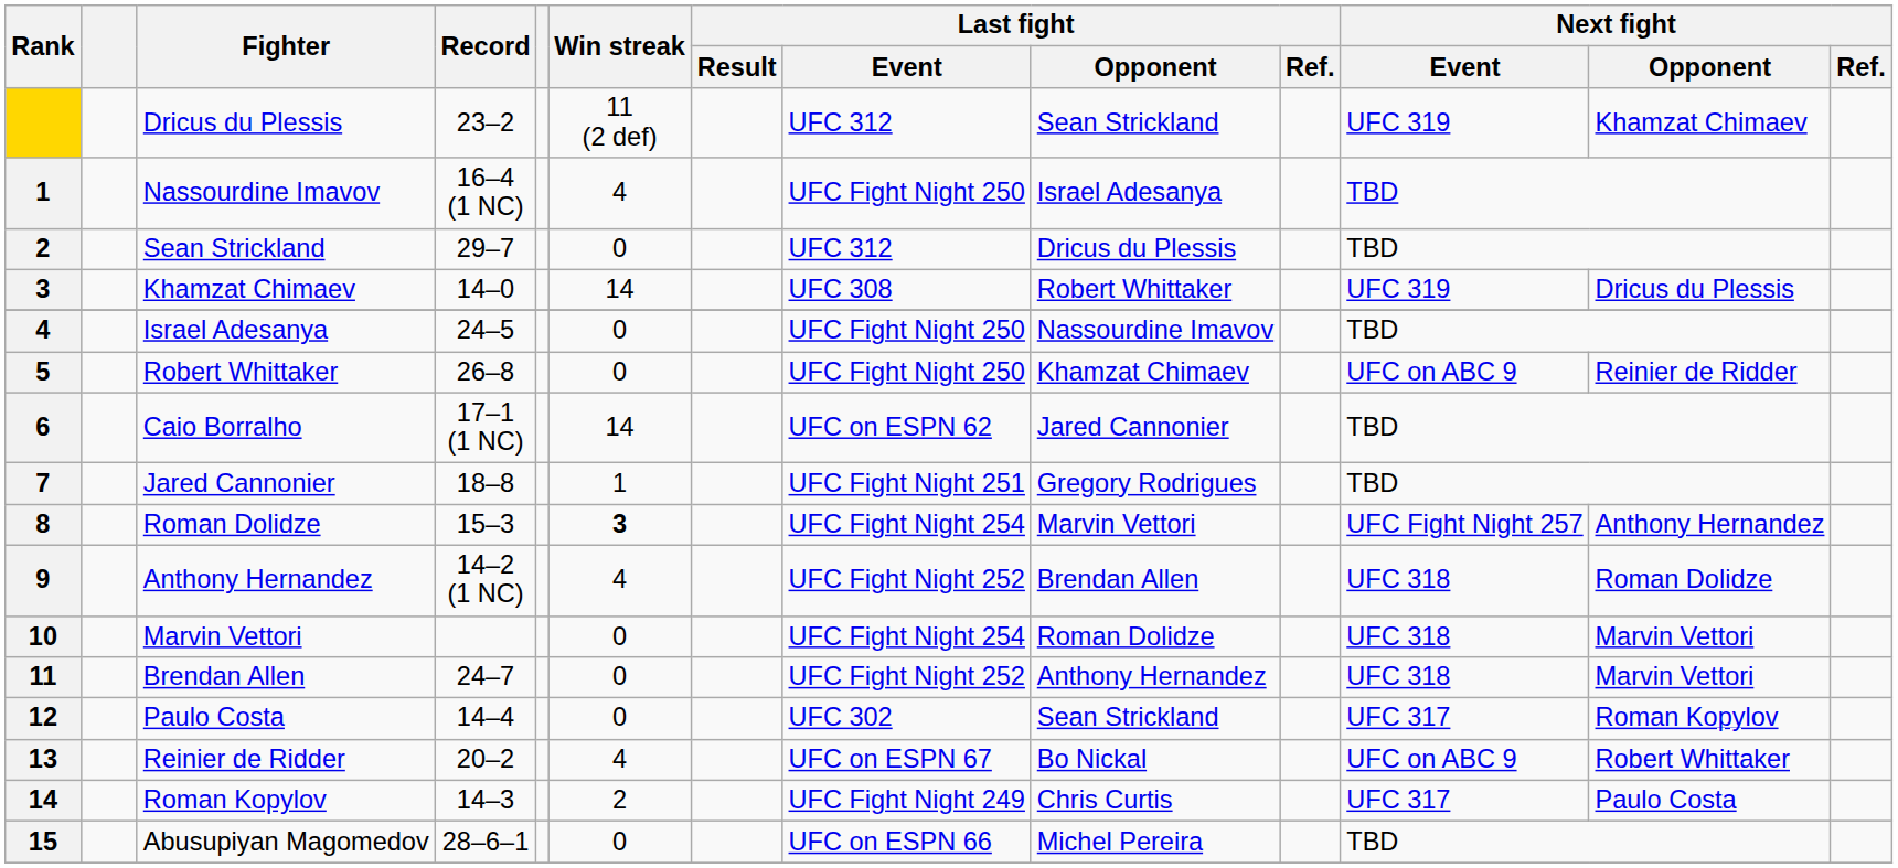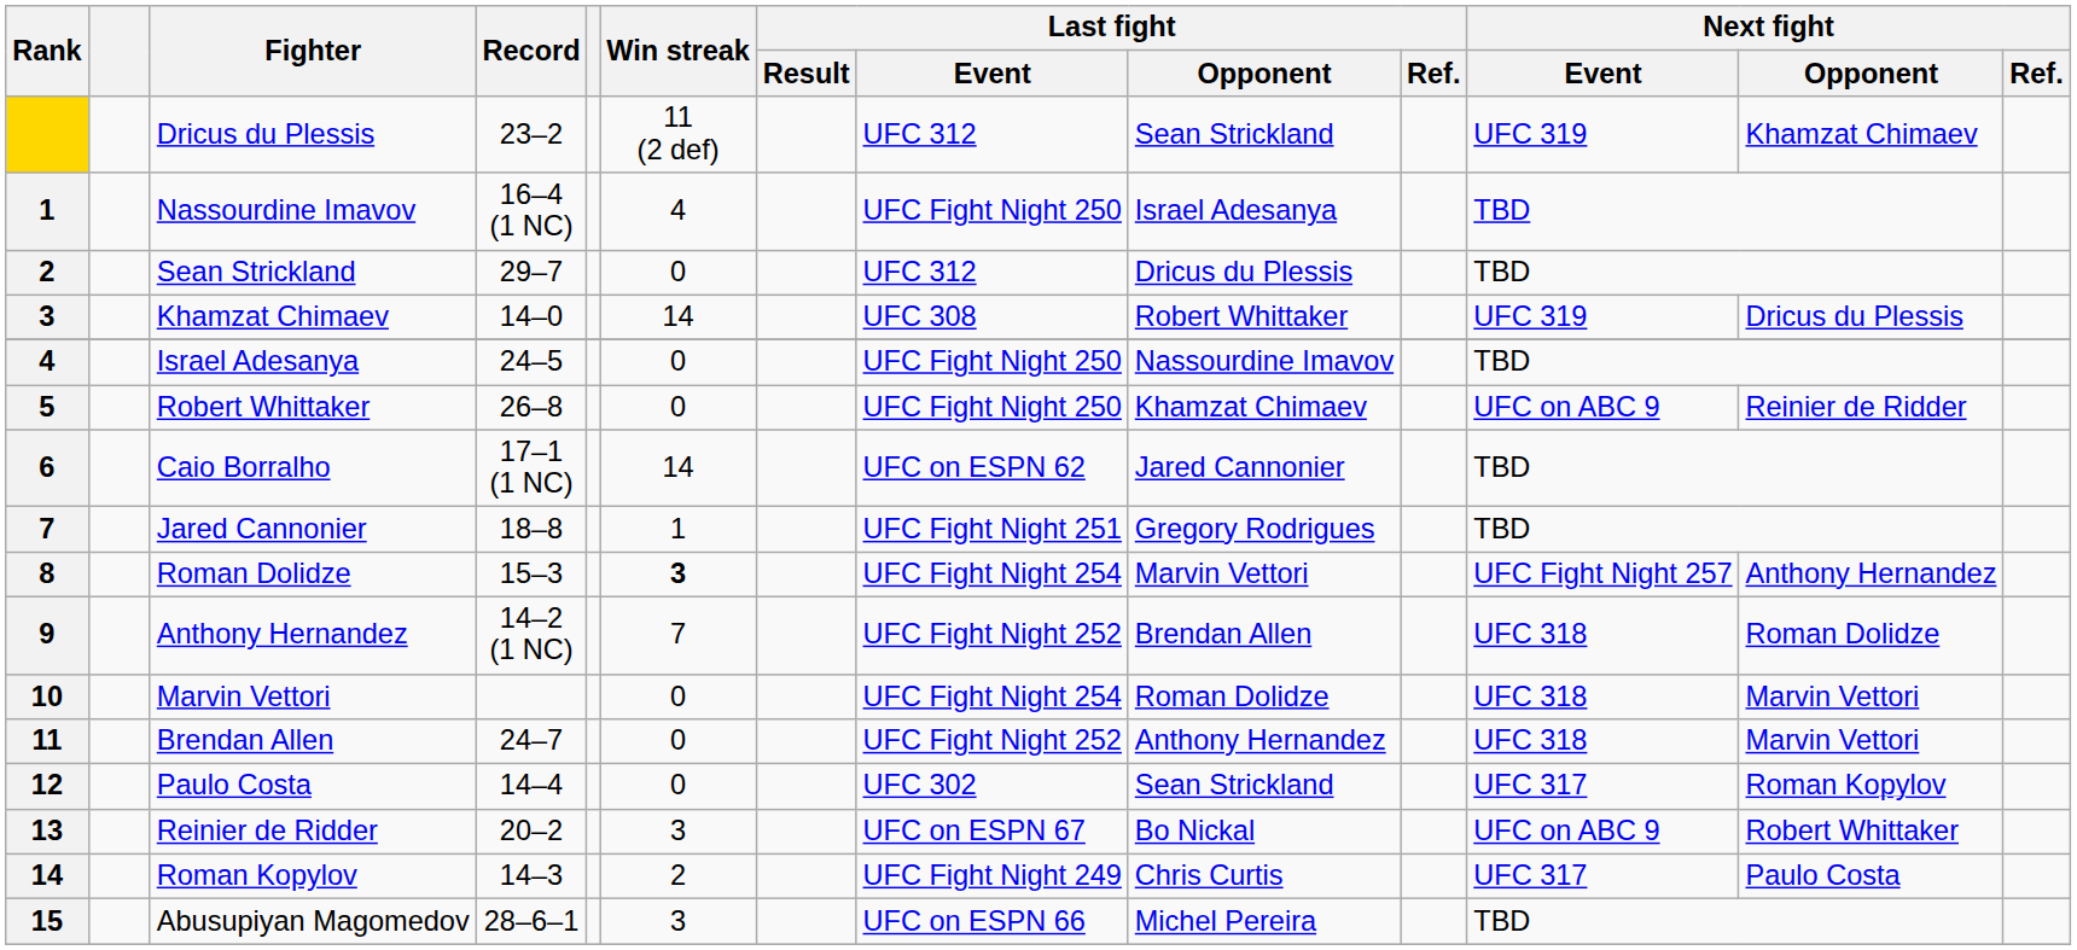9 | Win streak: 4 -> 7
13 | Win streak: 4 -> 3
15 | Win streak: 0 -> 3
